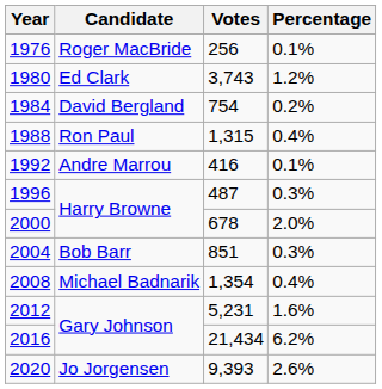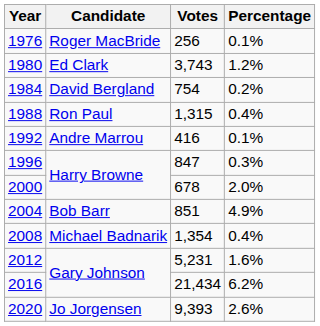1996 | Votes: 487 -> 847
2004 | Percentage: 0.3% -> 4.9%
